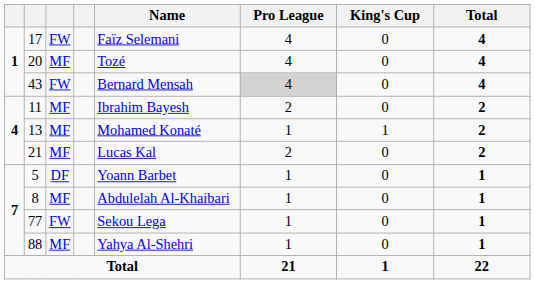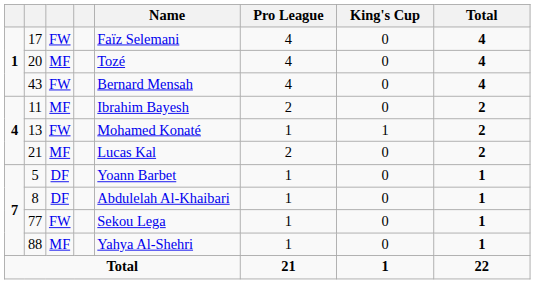43 | Pro League: lightgrey background -> no background
13 | column 3: MF -> FW
8 | column 3: MF -> DF
